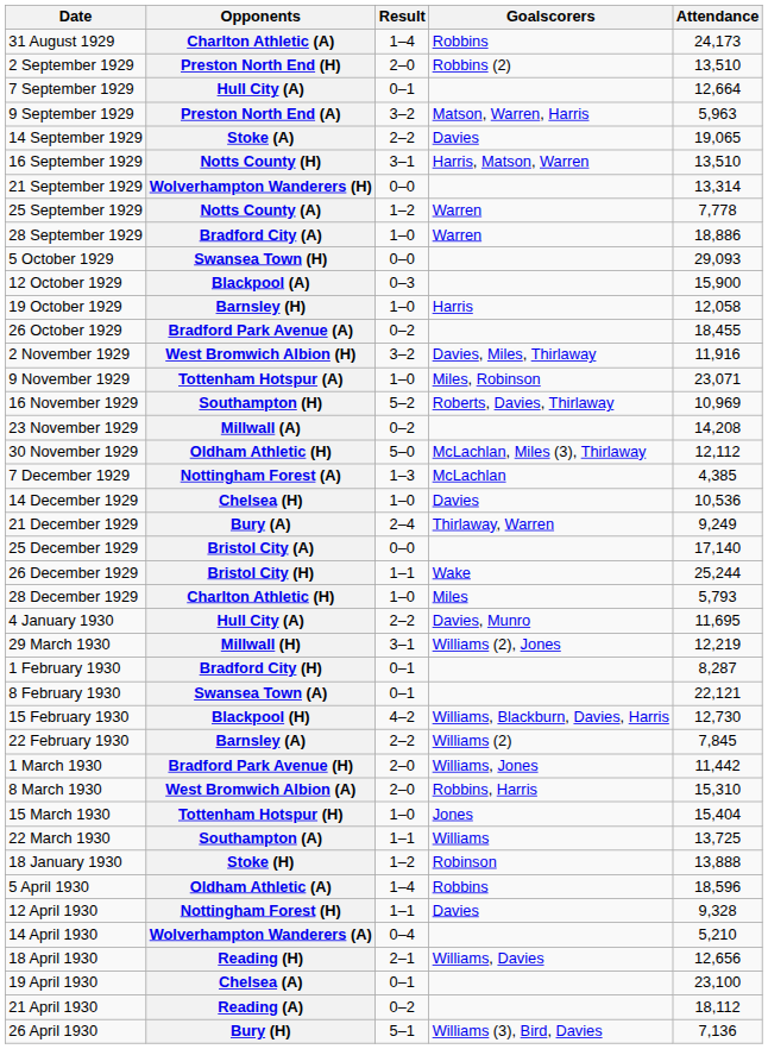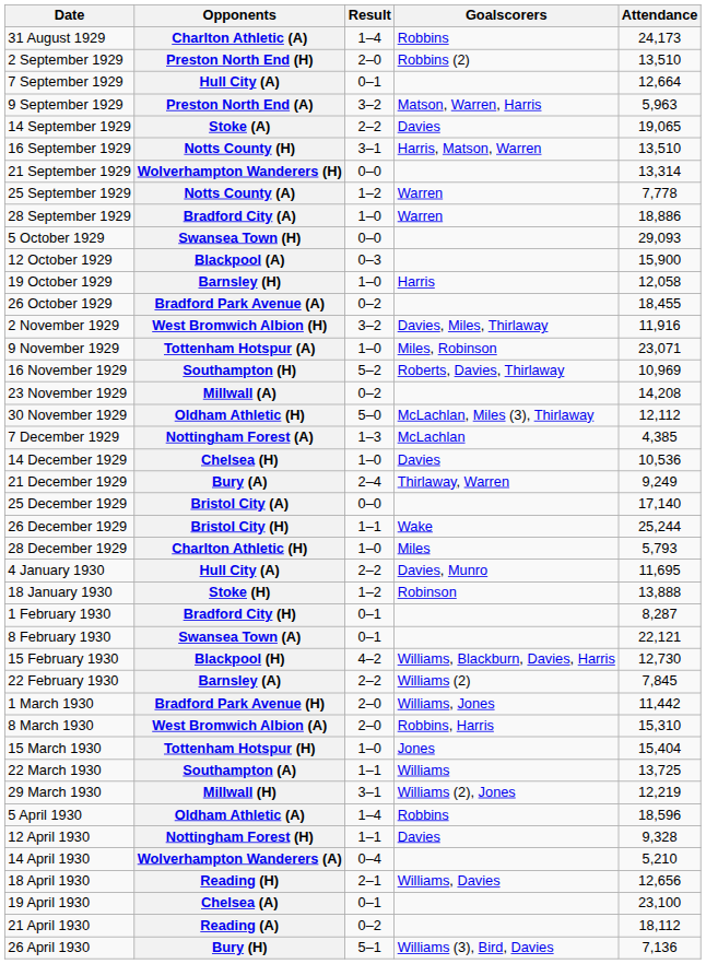rows swapped: Stoke (H) <-> Millwall (H)
